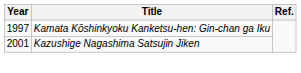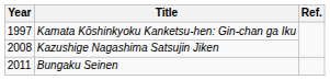Kazushige Nagashima Satsujin Jiken | Year: 2001 -> 2008
+ row: 2011 | Bungaku Seinen
